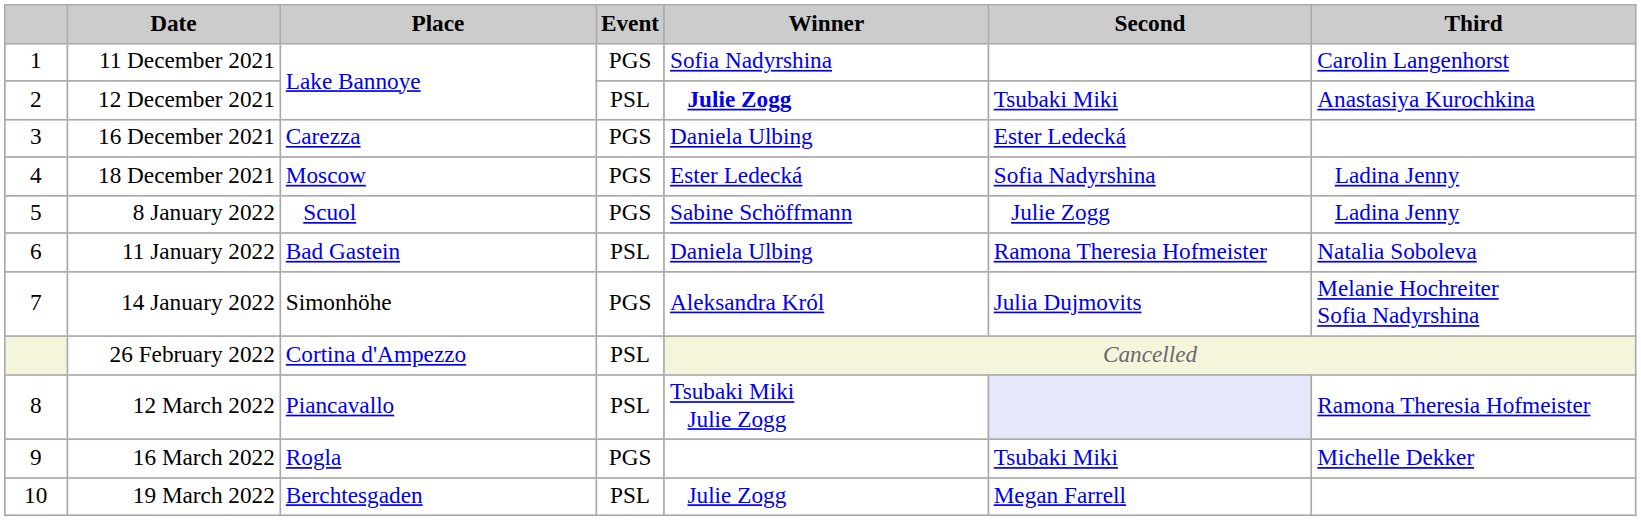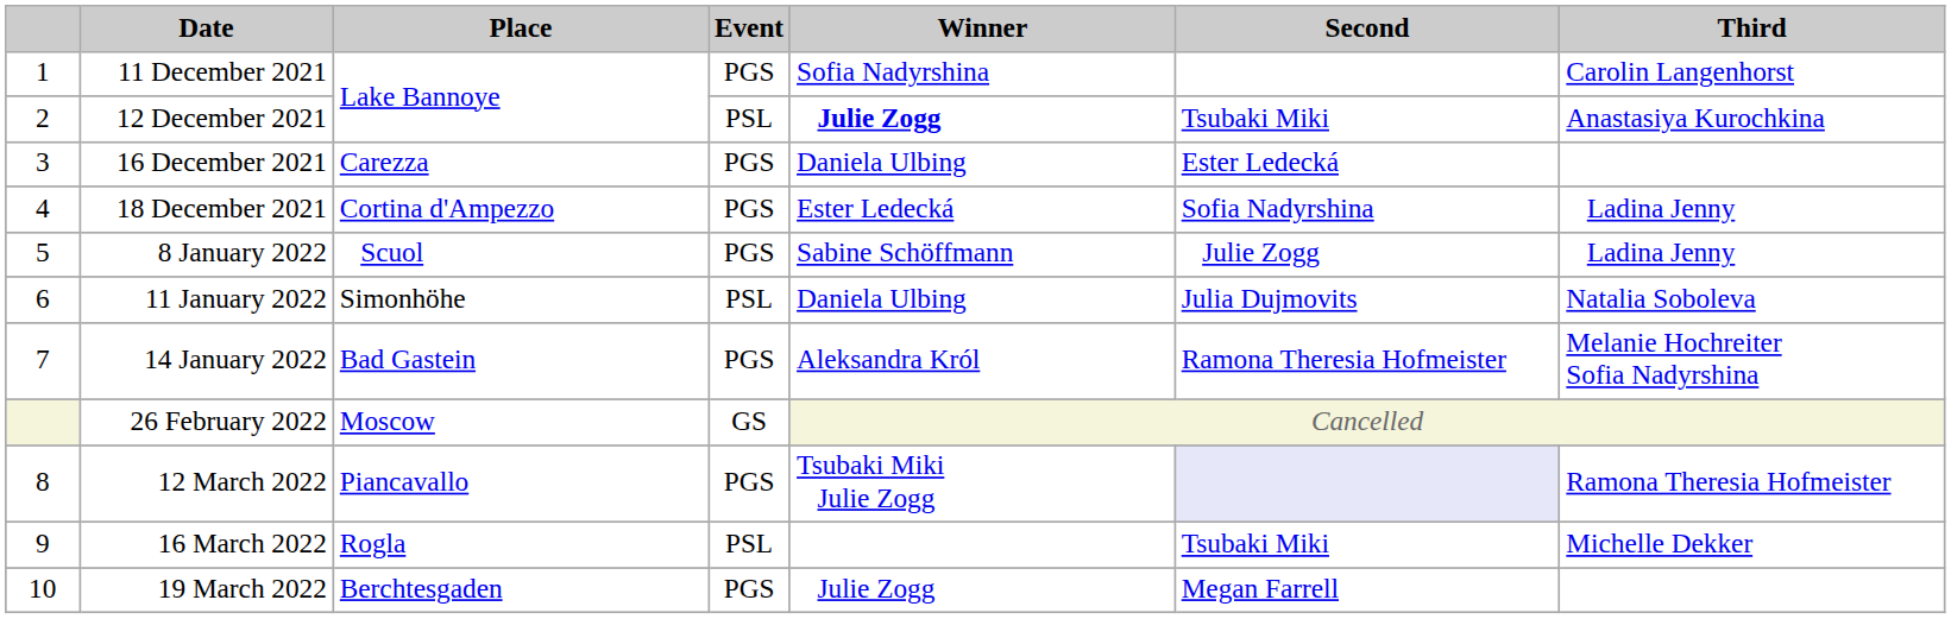18 December 2021 | Place: Moscow -> Cortina d'Ampezzo
11 January 2022 | Place: Bad Gastein -> Simonhöhe
11 January 2022 | Second: Ramona Theresia Hofmeister -> Julia Dujmovits
14 January 2022 | Place: Simonhöhe -> Bad Gastein
14 January 2022 | Second: Julia Dujmovits -> Ramona Theresia Hofmeister
26 February 2022 | Place: Cortina d'Ampezzo -> Moscow
26 February 2022 | Event: PSL -> GS
12 March 2022 | Event: PSL -> PGS
16 March 2022 | Event: PGS -> PSL
19 March 2022 | Event: PSL -> PGS
